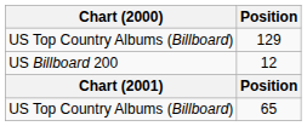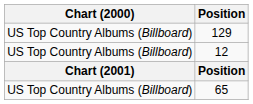12 | Chart (2000): US Billboard 200 -> US Top Country Albums (Billboard)
